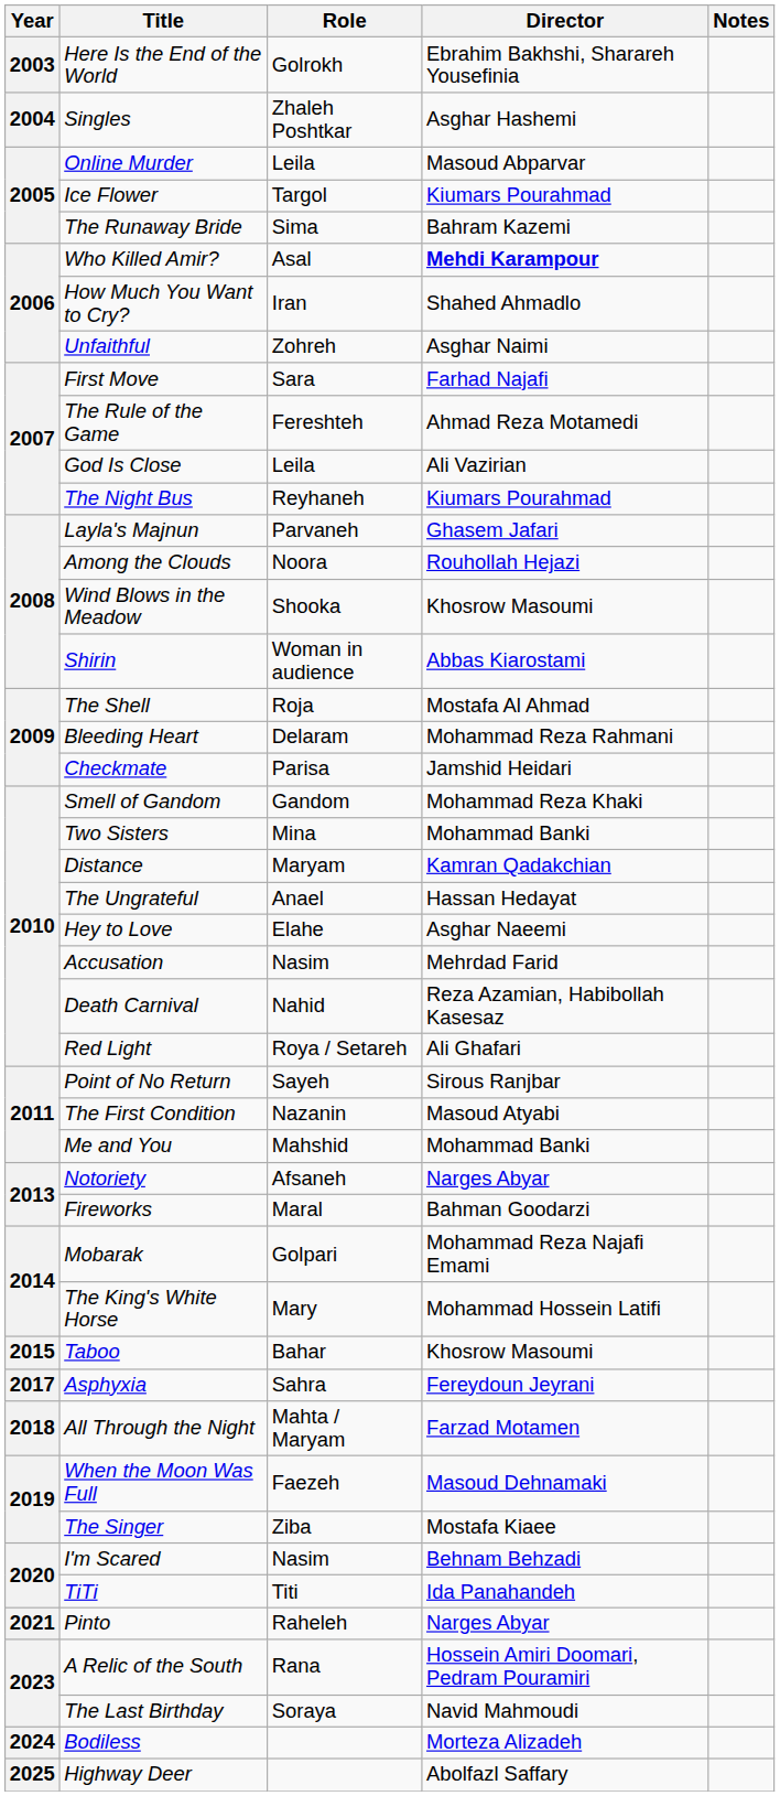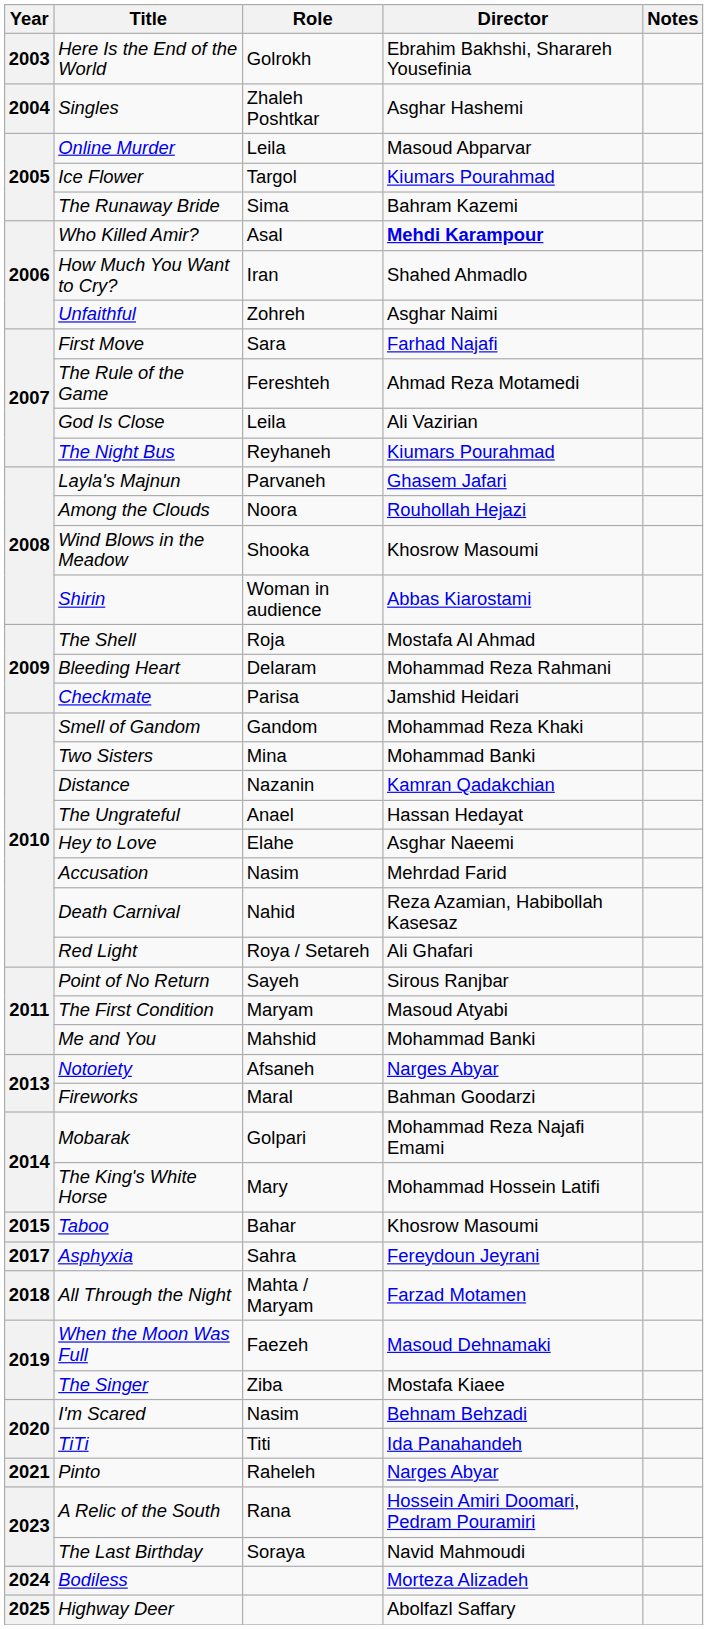Distance | Role: Maryam -> Nazanin
The First Condition | Role: Nazanin -> Maryam
